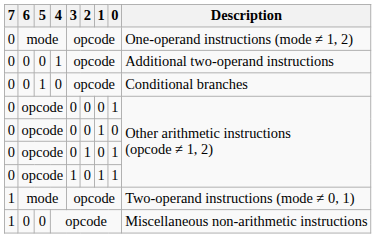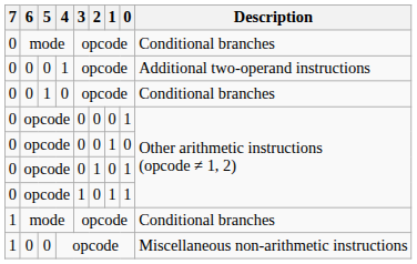0 / mode | Description: One-operand instructions (mode ≠ 1, 2) -> Conditional branches
1 / mode | Description: Two-operand instructions (mode ≠ 0, 1) -> Conditional branches
